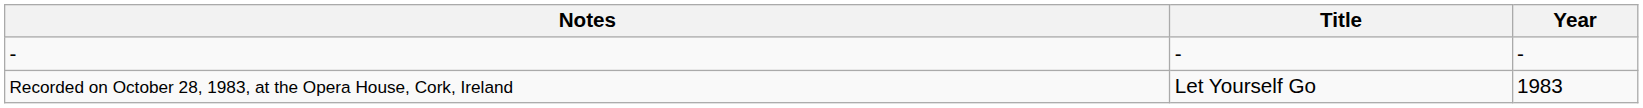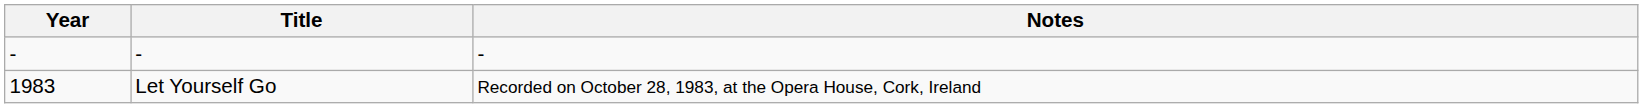columns swapped: Year <-> Notes
